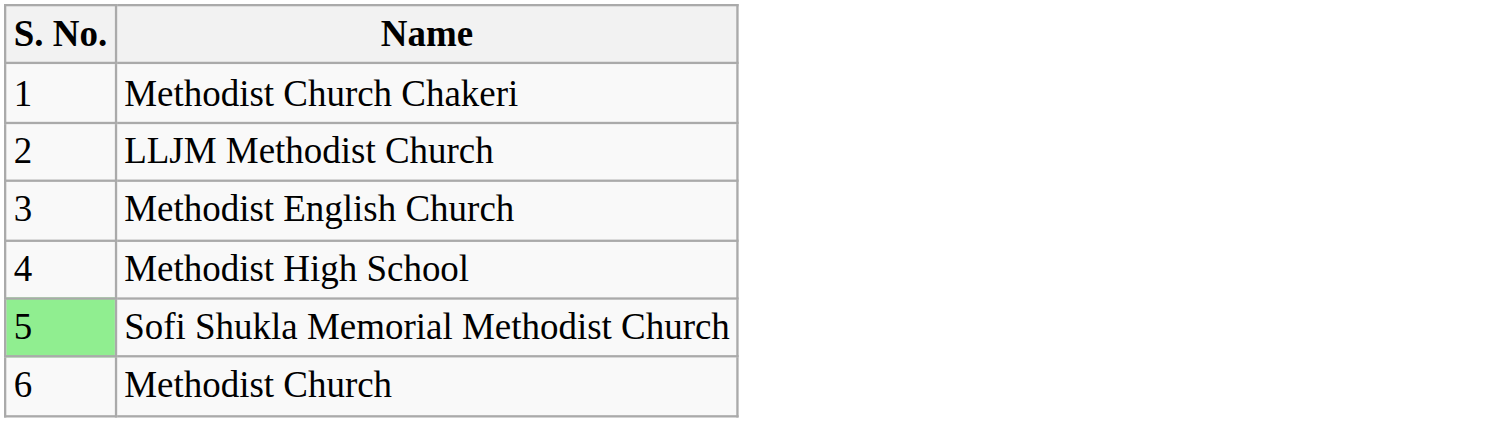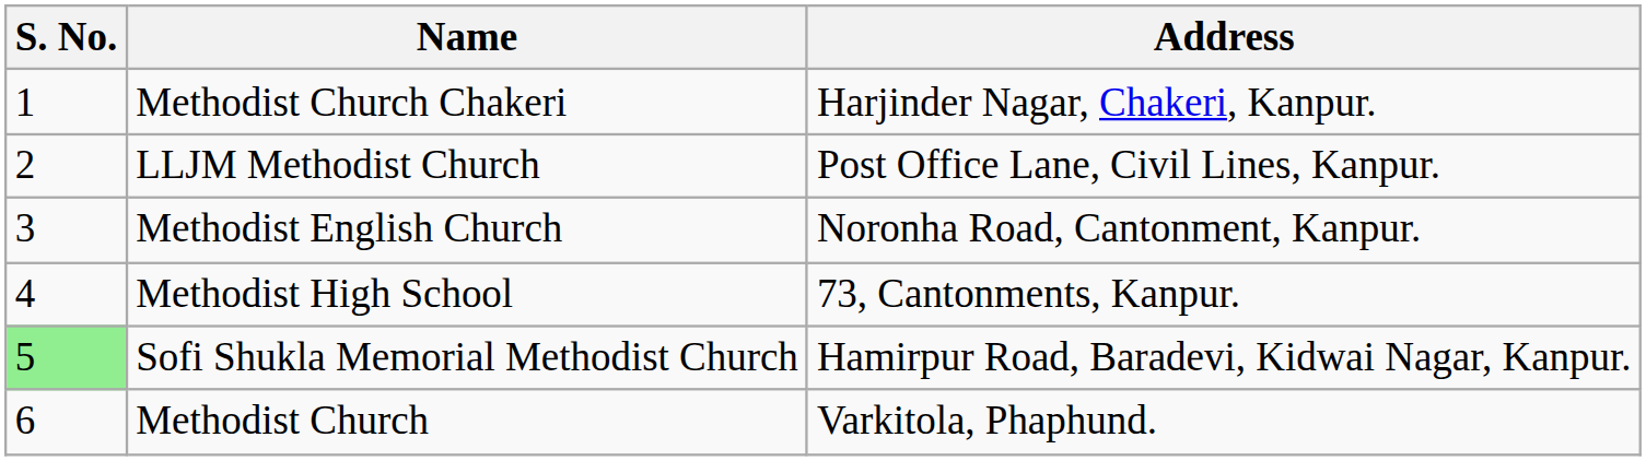+ column: Address | Harjinder Nagar, Chakeri, Kanpur. | Post Office Lane, Civil Lines, Kanpur. | Noronha Road, Cantonment, Kanpur. | 73, Cantonments, Kanpur. | Hamirpur Road, Baradevi, Kidwai Nagar, Kanpur. | Varkitola, Phaphund.
